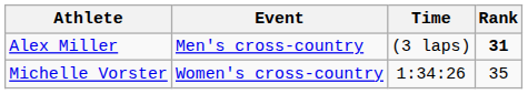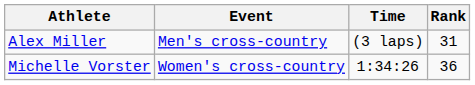Alex Miller | Rank: bold -> normal
Michelle Vorster | Rank: 35 -> 36
